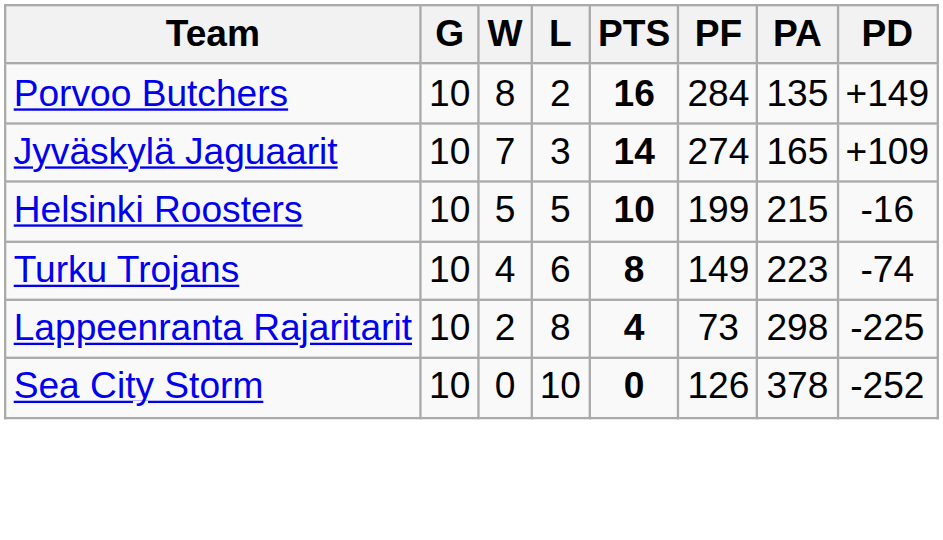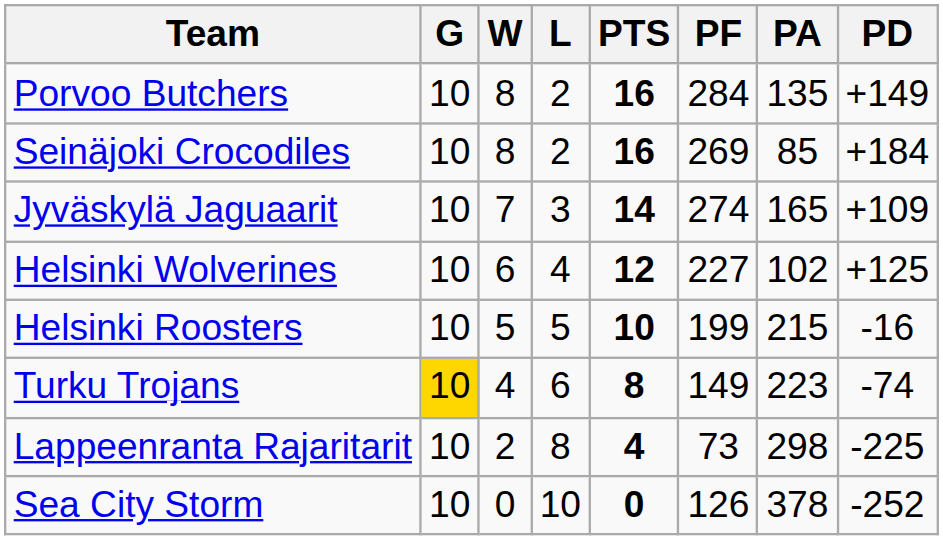+ row: Seinäjoki Crocodiles | 10 | 8 | 2 | 16 | 269 | 85 | +184
+ row: Helsinki Wolverines | 10 | 6 | 4 | 12 | 227 | 102 | +125
Turku Trojans | G: no background -> gold background
